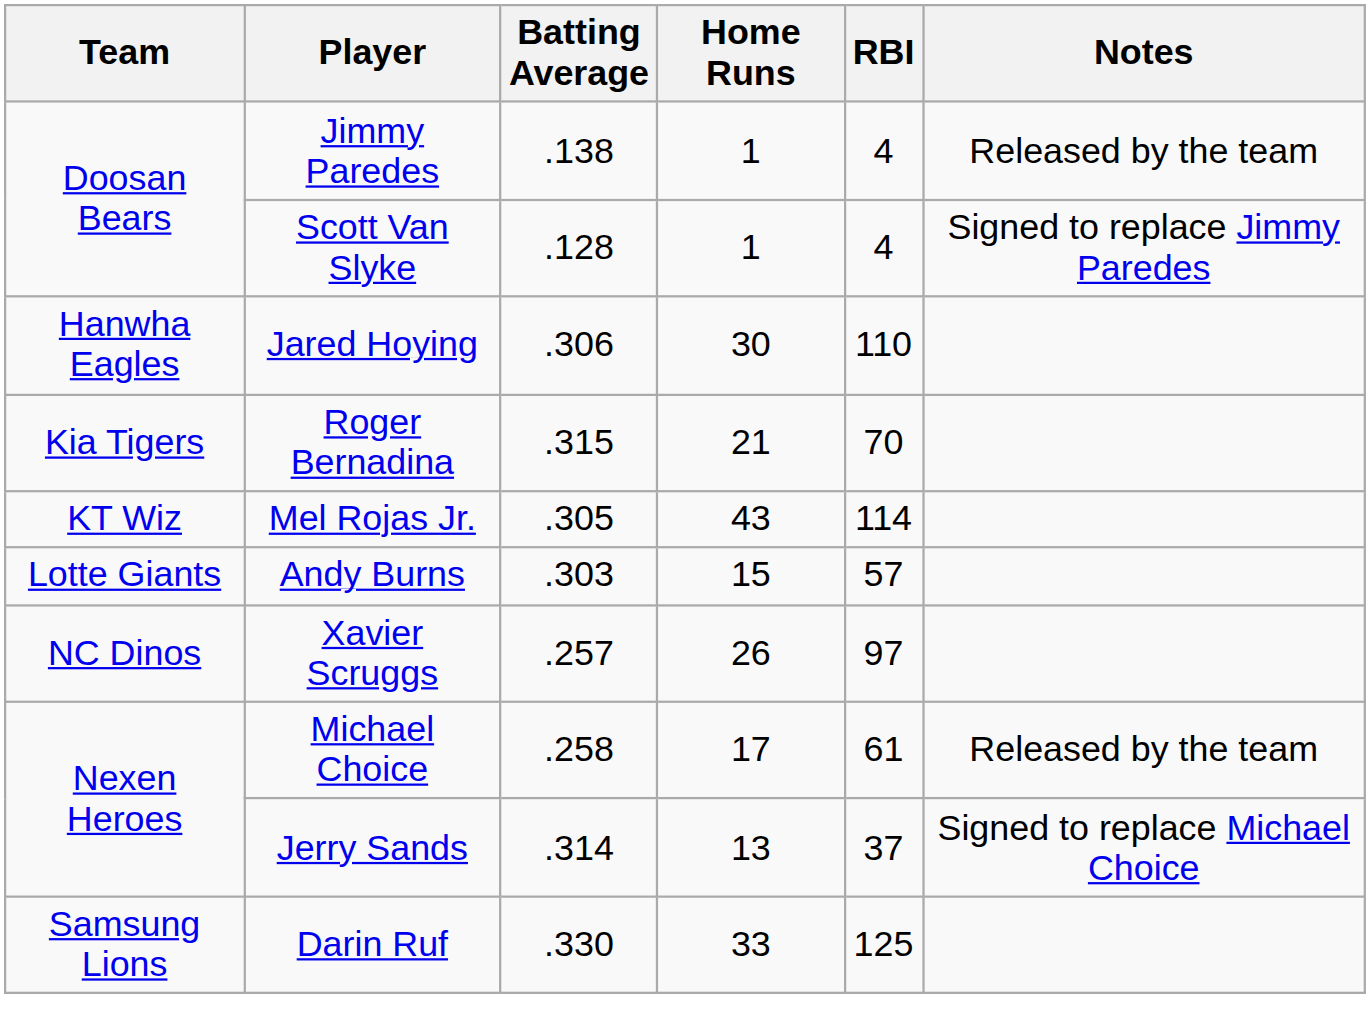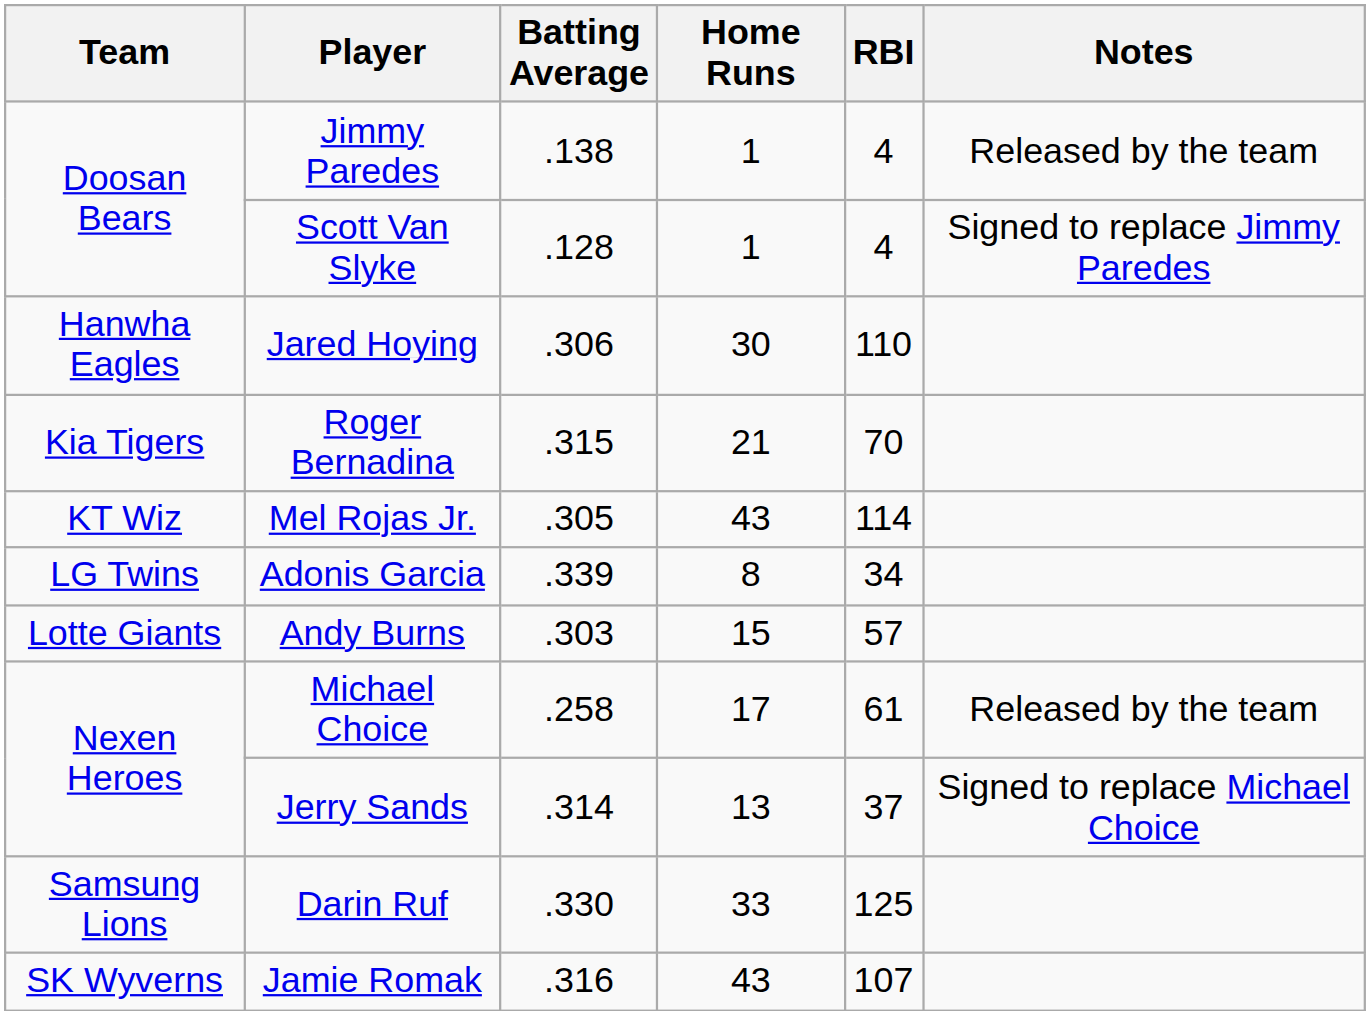+ row: LG Twins | Adonis Garcia | .339 | 8 | 34
- row: NC Dinos | Xavier Scruggs | .257 | 26 | 97
+ row: SK Wyverns | Jamie Romak | .316 | 43 | 107
